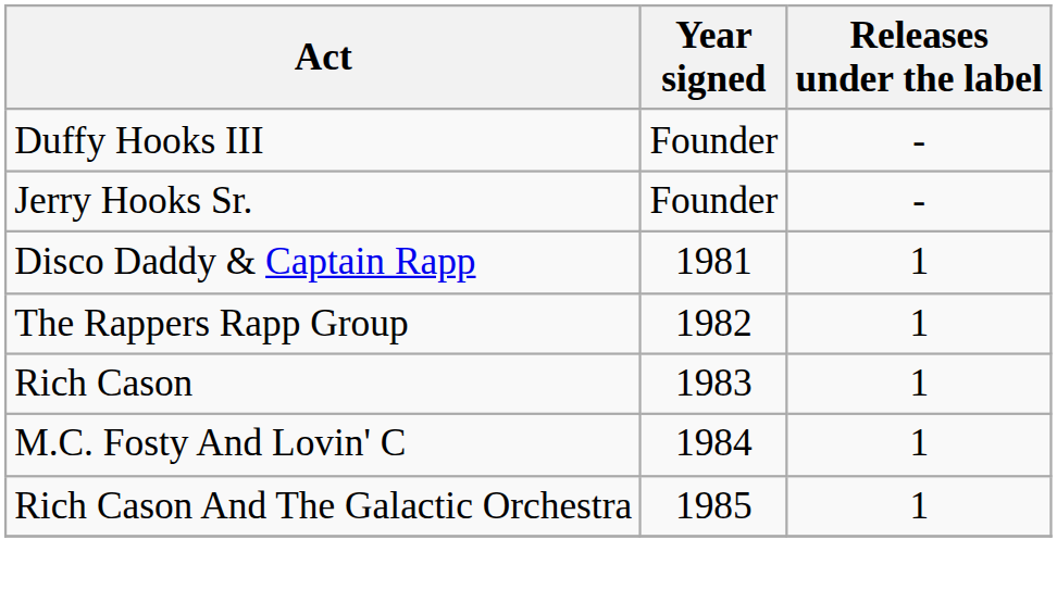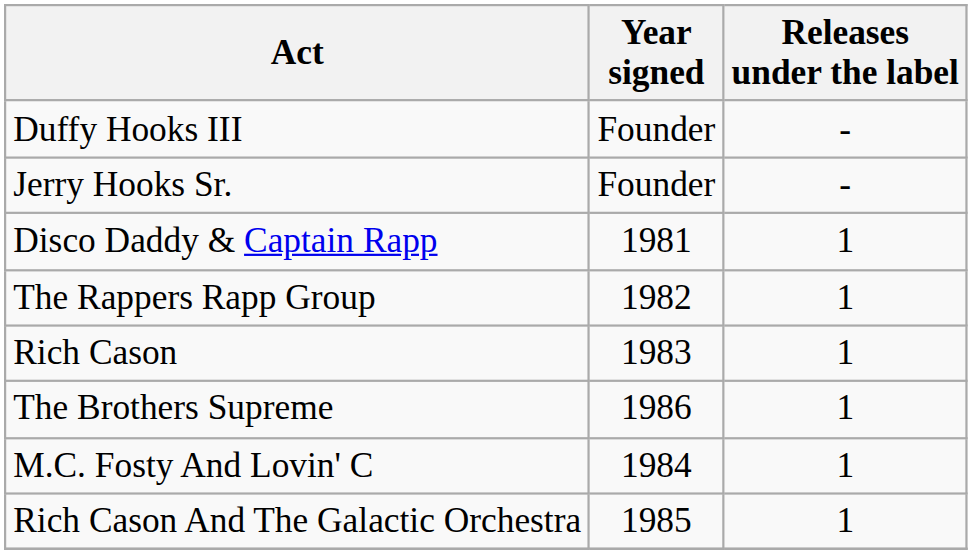+ row: The Brothers Supreme | 1986 | 1
